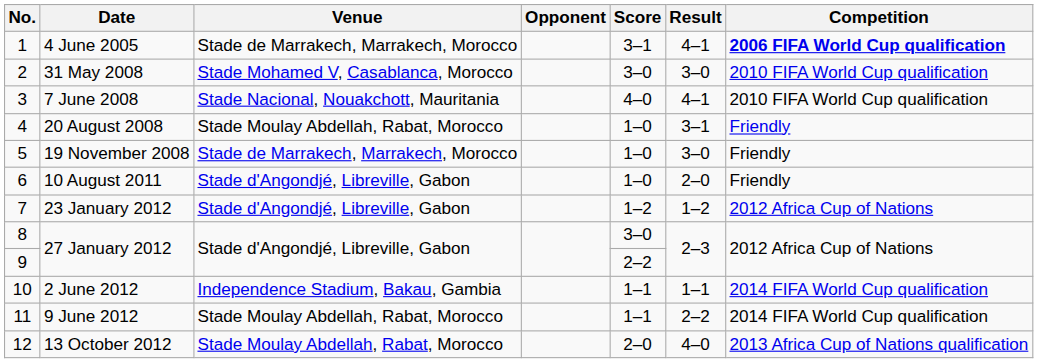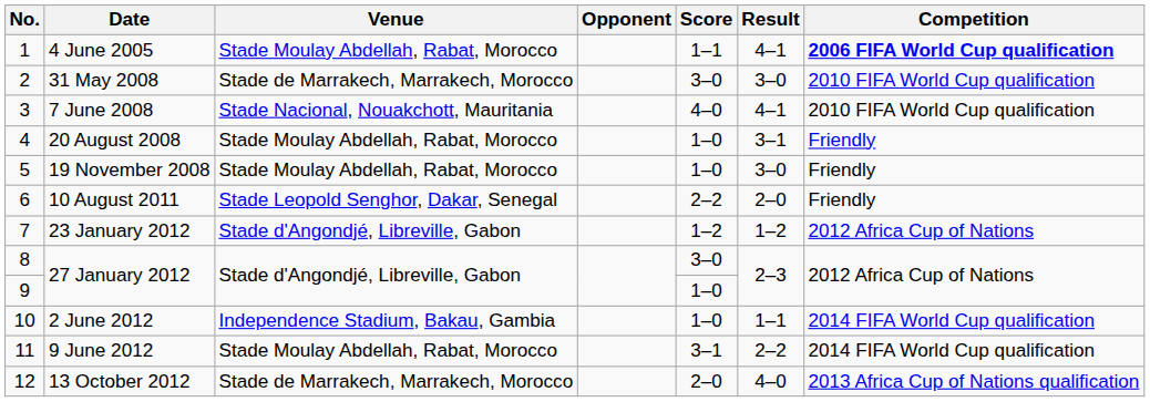4 June 2005 | Venue: Stade de Marrakech, Marrakech, Morocco -> Stade Moulay Abdellah, Rabat, Morocco
4 June 2005 | Score: 3–1 -> 1–1
31 May 2008 | Venue: Stade Mohamed V, Casablanca, Morocco -> Stade de Marrakech, Marrakech, Morocco
19 November 2008 | Venue: Stade de Marrakech, Marrakech, Morocco -> Stade Moulay Abdellah, Rabat, Morocco
10 August 2011 | Venue: Stade d'Angondjé, Libreville, Gabon -> Stade Leopold Senghor, Dakar, Senegal
10 August 2011 | Score: 1–0 -> 2–2
9 / 27 January 2012 | Score: 2–2 -> 1–0
2 June 2012 | Score: 1–1 -> 1–0
9 June 2012 | Score: 1–1 -> 3–1
13 October 2012 | Venue: Stade Moulay Abdellah, Rabat, Morocco -> Stade de Marrakech, Marrakech, Morocco
